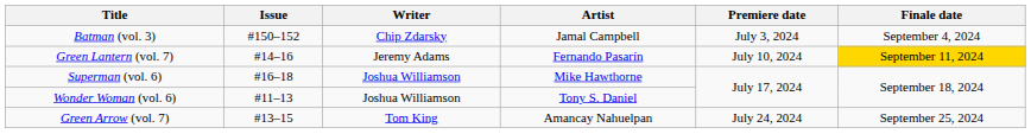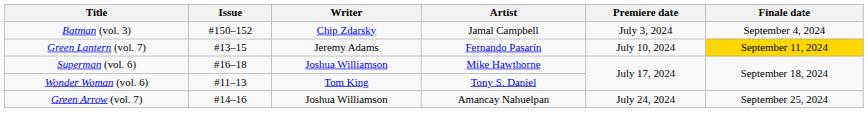Green Lantern (vol. 7) | Issue: #14–16 -> #13–15
Wonder Woman (vol. 6) | Writer: Joshua Williamson -> Tom King
Green Arrow (vol. 7) | Issue: #13–15 -> #14–16
Green Arrow (vol. 7) | Writer: Tom King -> Joshua Williamson
